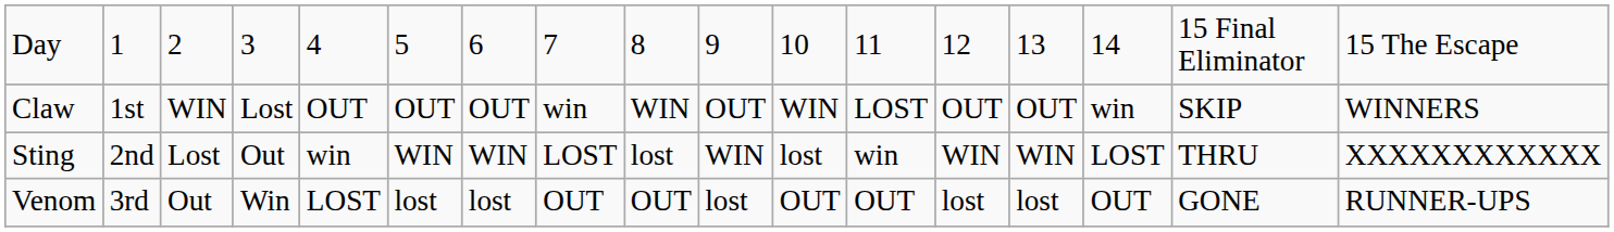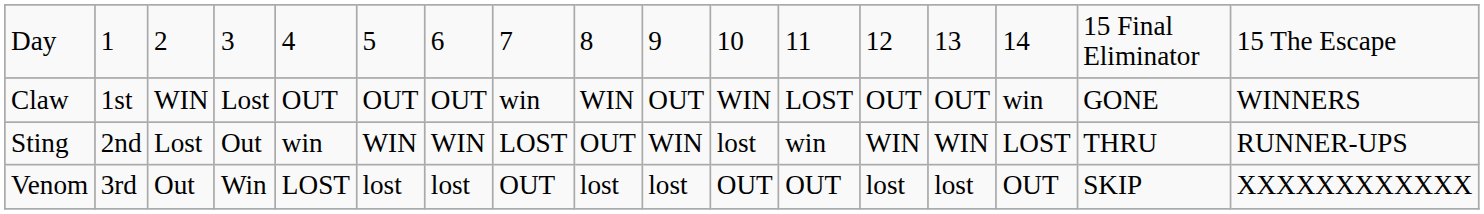Claw | column 16: SKIP -> GONE
Sting | column 9: lost -> OUT
Sting | column 17: XXXXXXXXXXXX -> RUNNER-UPS
Venom | column 9: OUT -> lost
Venom | column 16: GONE -> SKIP
Venom | column 17: RUNNER-UPS -> XXXXXXXXXXXX
